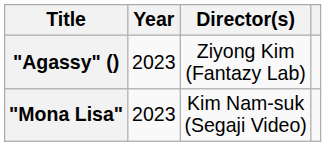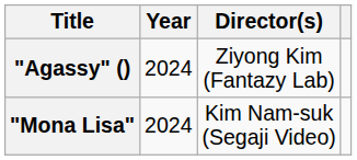"Agassy" () | Year: 2023 -> 2024
"Mona Lisa" | Year: 2023 -> 2024
